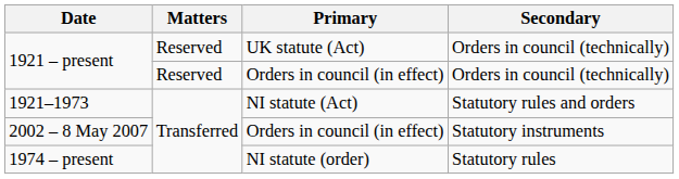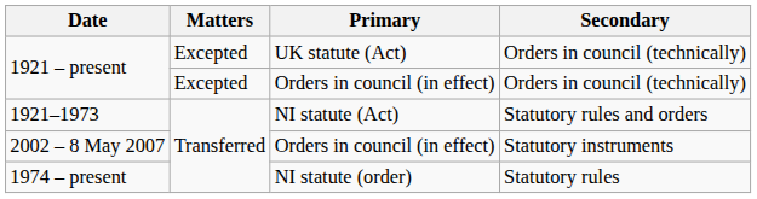1921 – present / UK statute (Act) | Matters: Reserved -> Excepted
1921 – present / Orders in council (in effect) | Matters: Reserved -> Excepted
